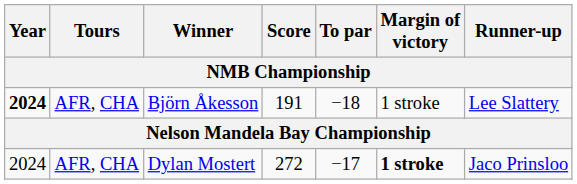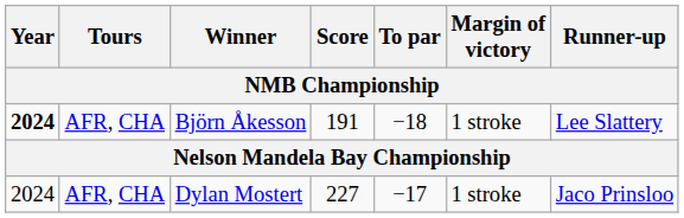Dylan Mostert | Score: 272 -> 227
Dylan Mostert | Margin of victory: bold -> normal
